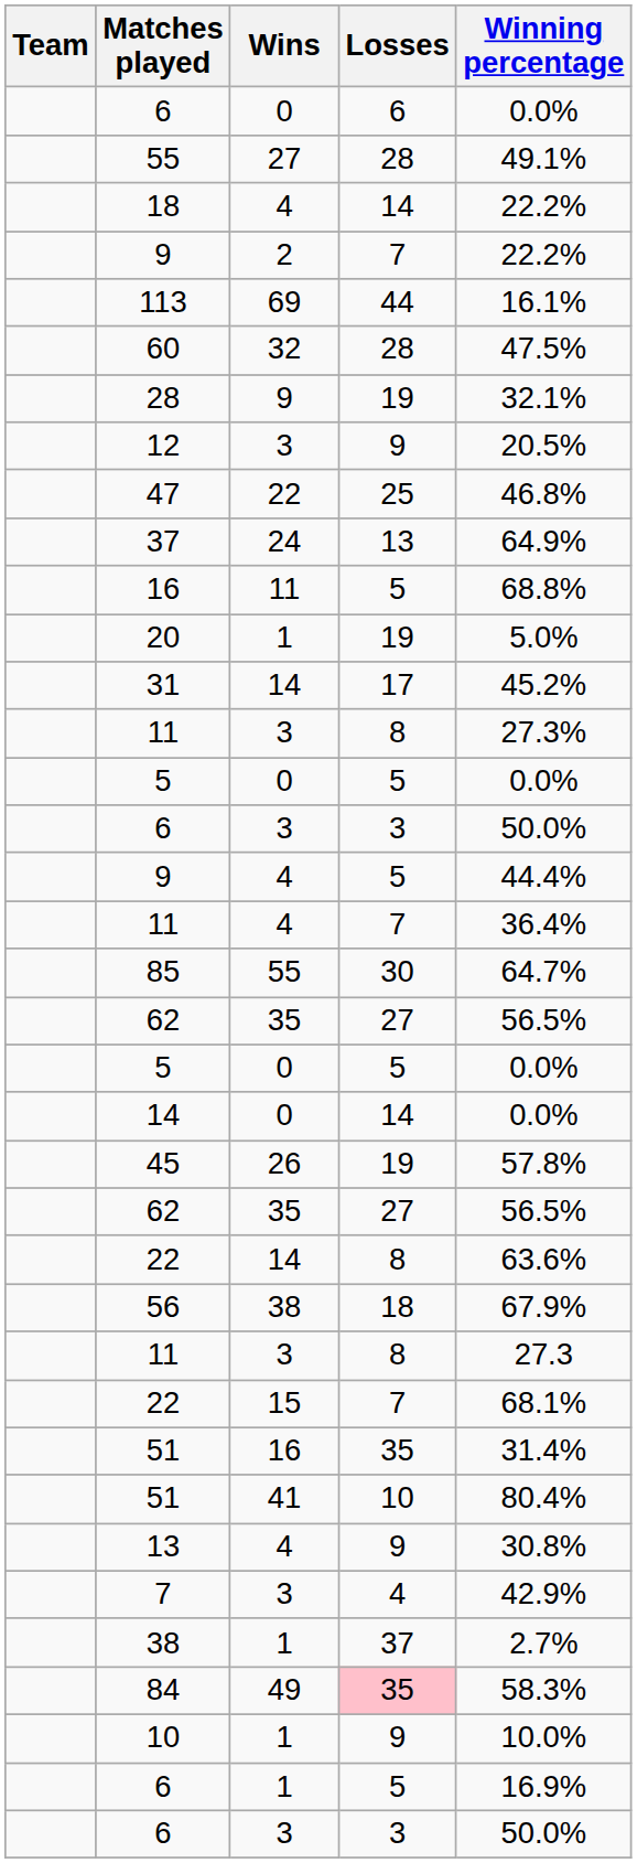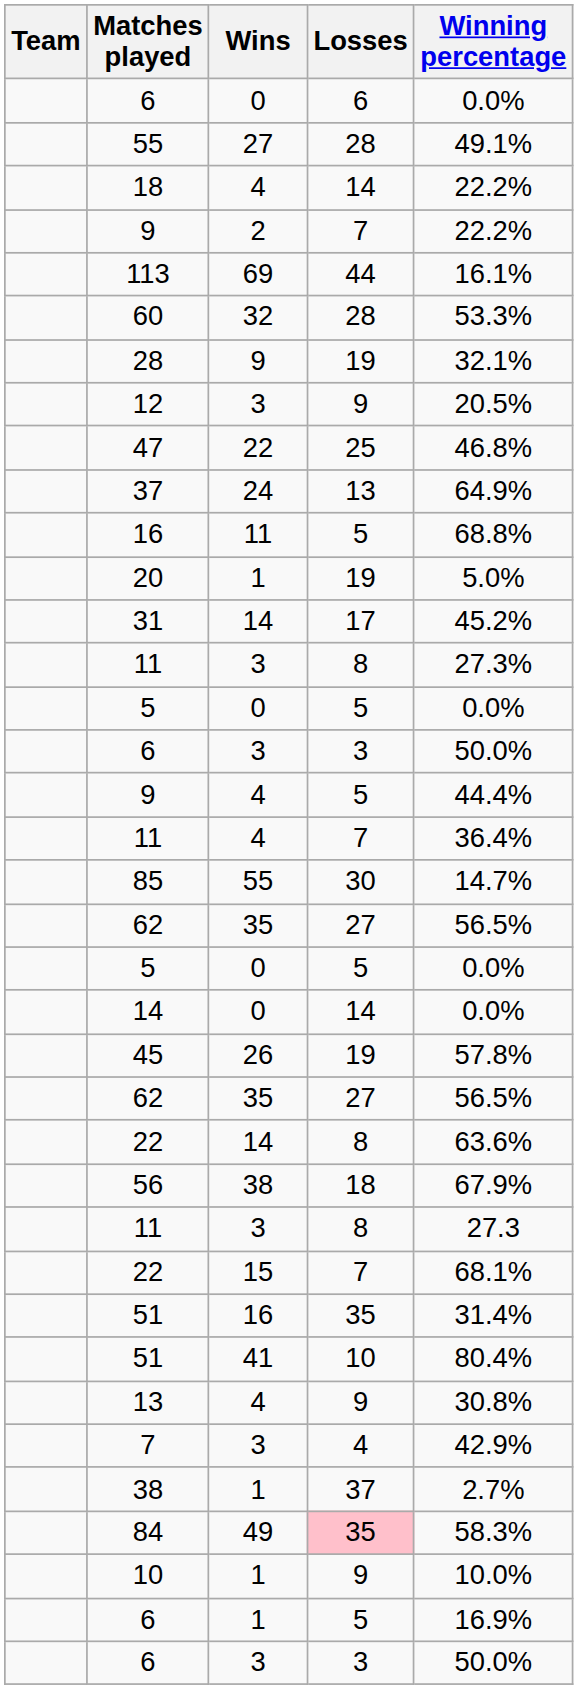60 | Winning percentage: 47.5% -> 53.3%
85 | Winning percentage: 64.7% -> 14.7%
